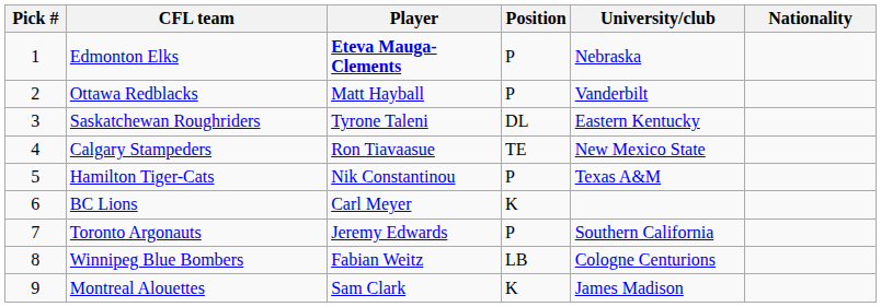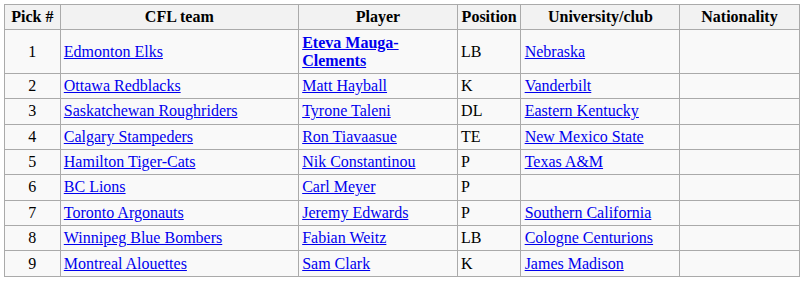Edmonton Elks | Position: P -> LB
Ottawa Redblacks | Position: P -> K
BC Lions | Position: K -> P
